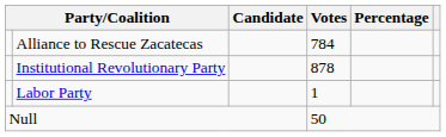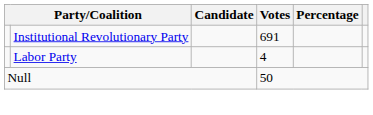- row: Alliance to Rescue Zacatecas | 784
Institutional Revolutionary Party | Votes: 878 -> 691
Labor Party | Votes: 1 -> 4
